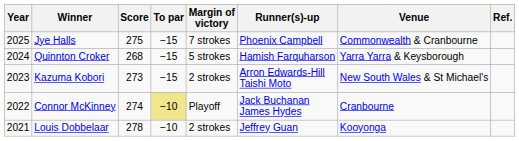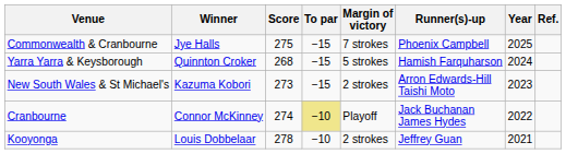columns swapped: Year <-> Venue
